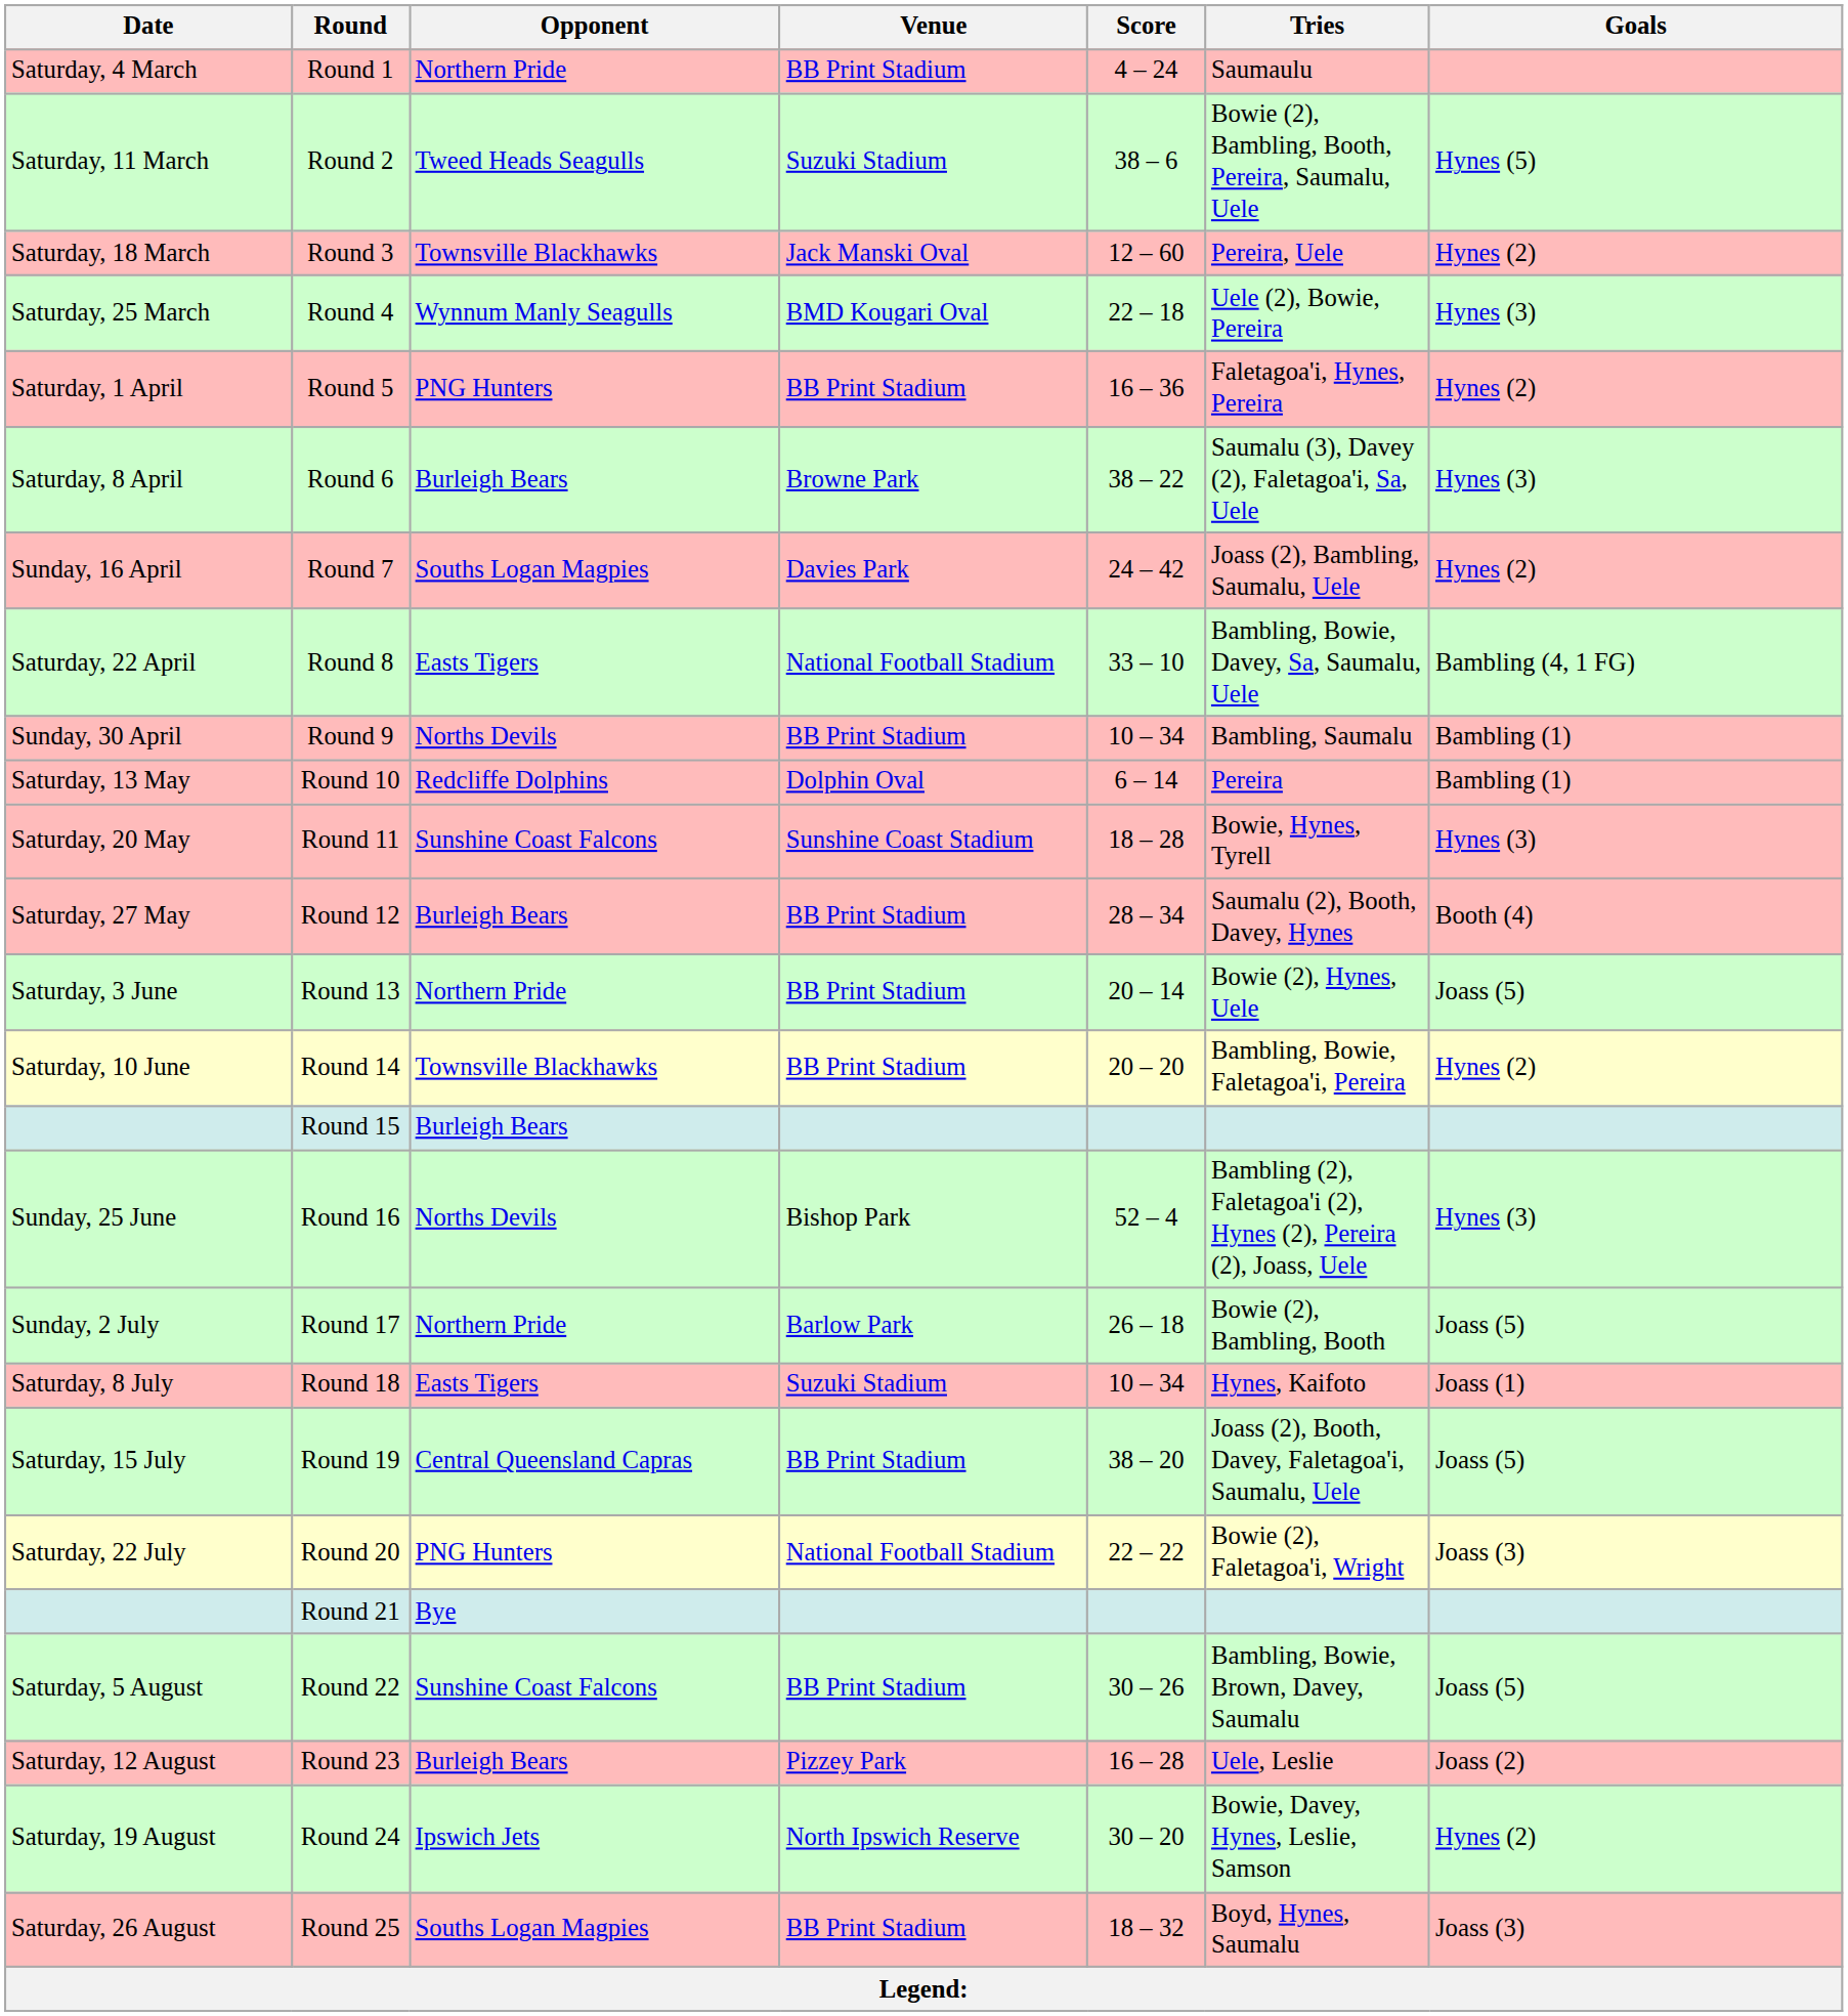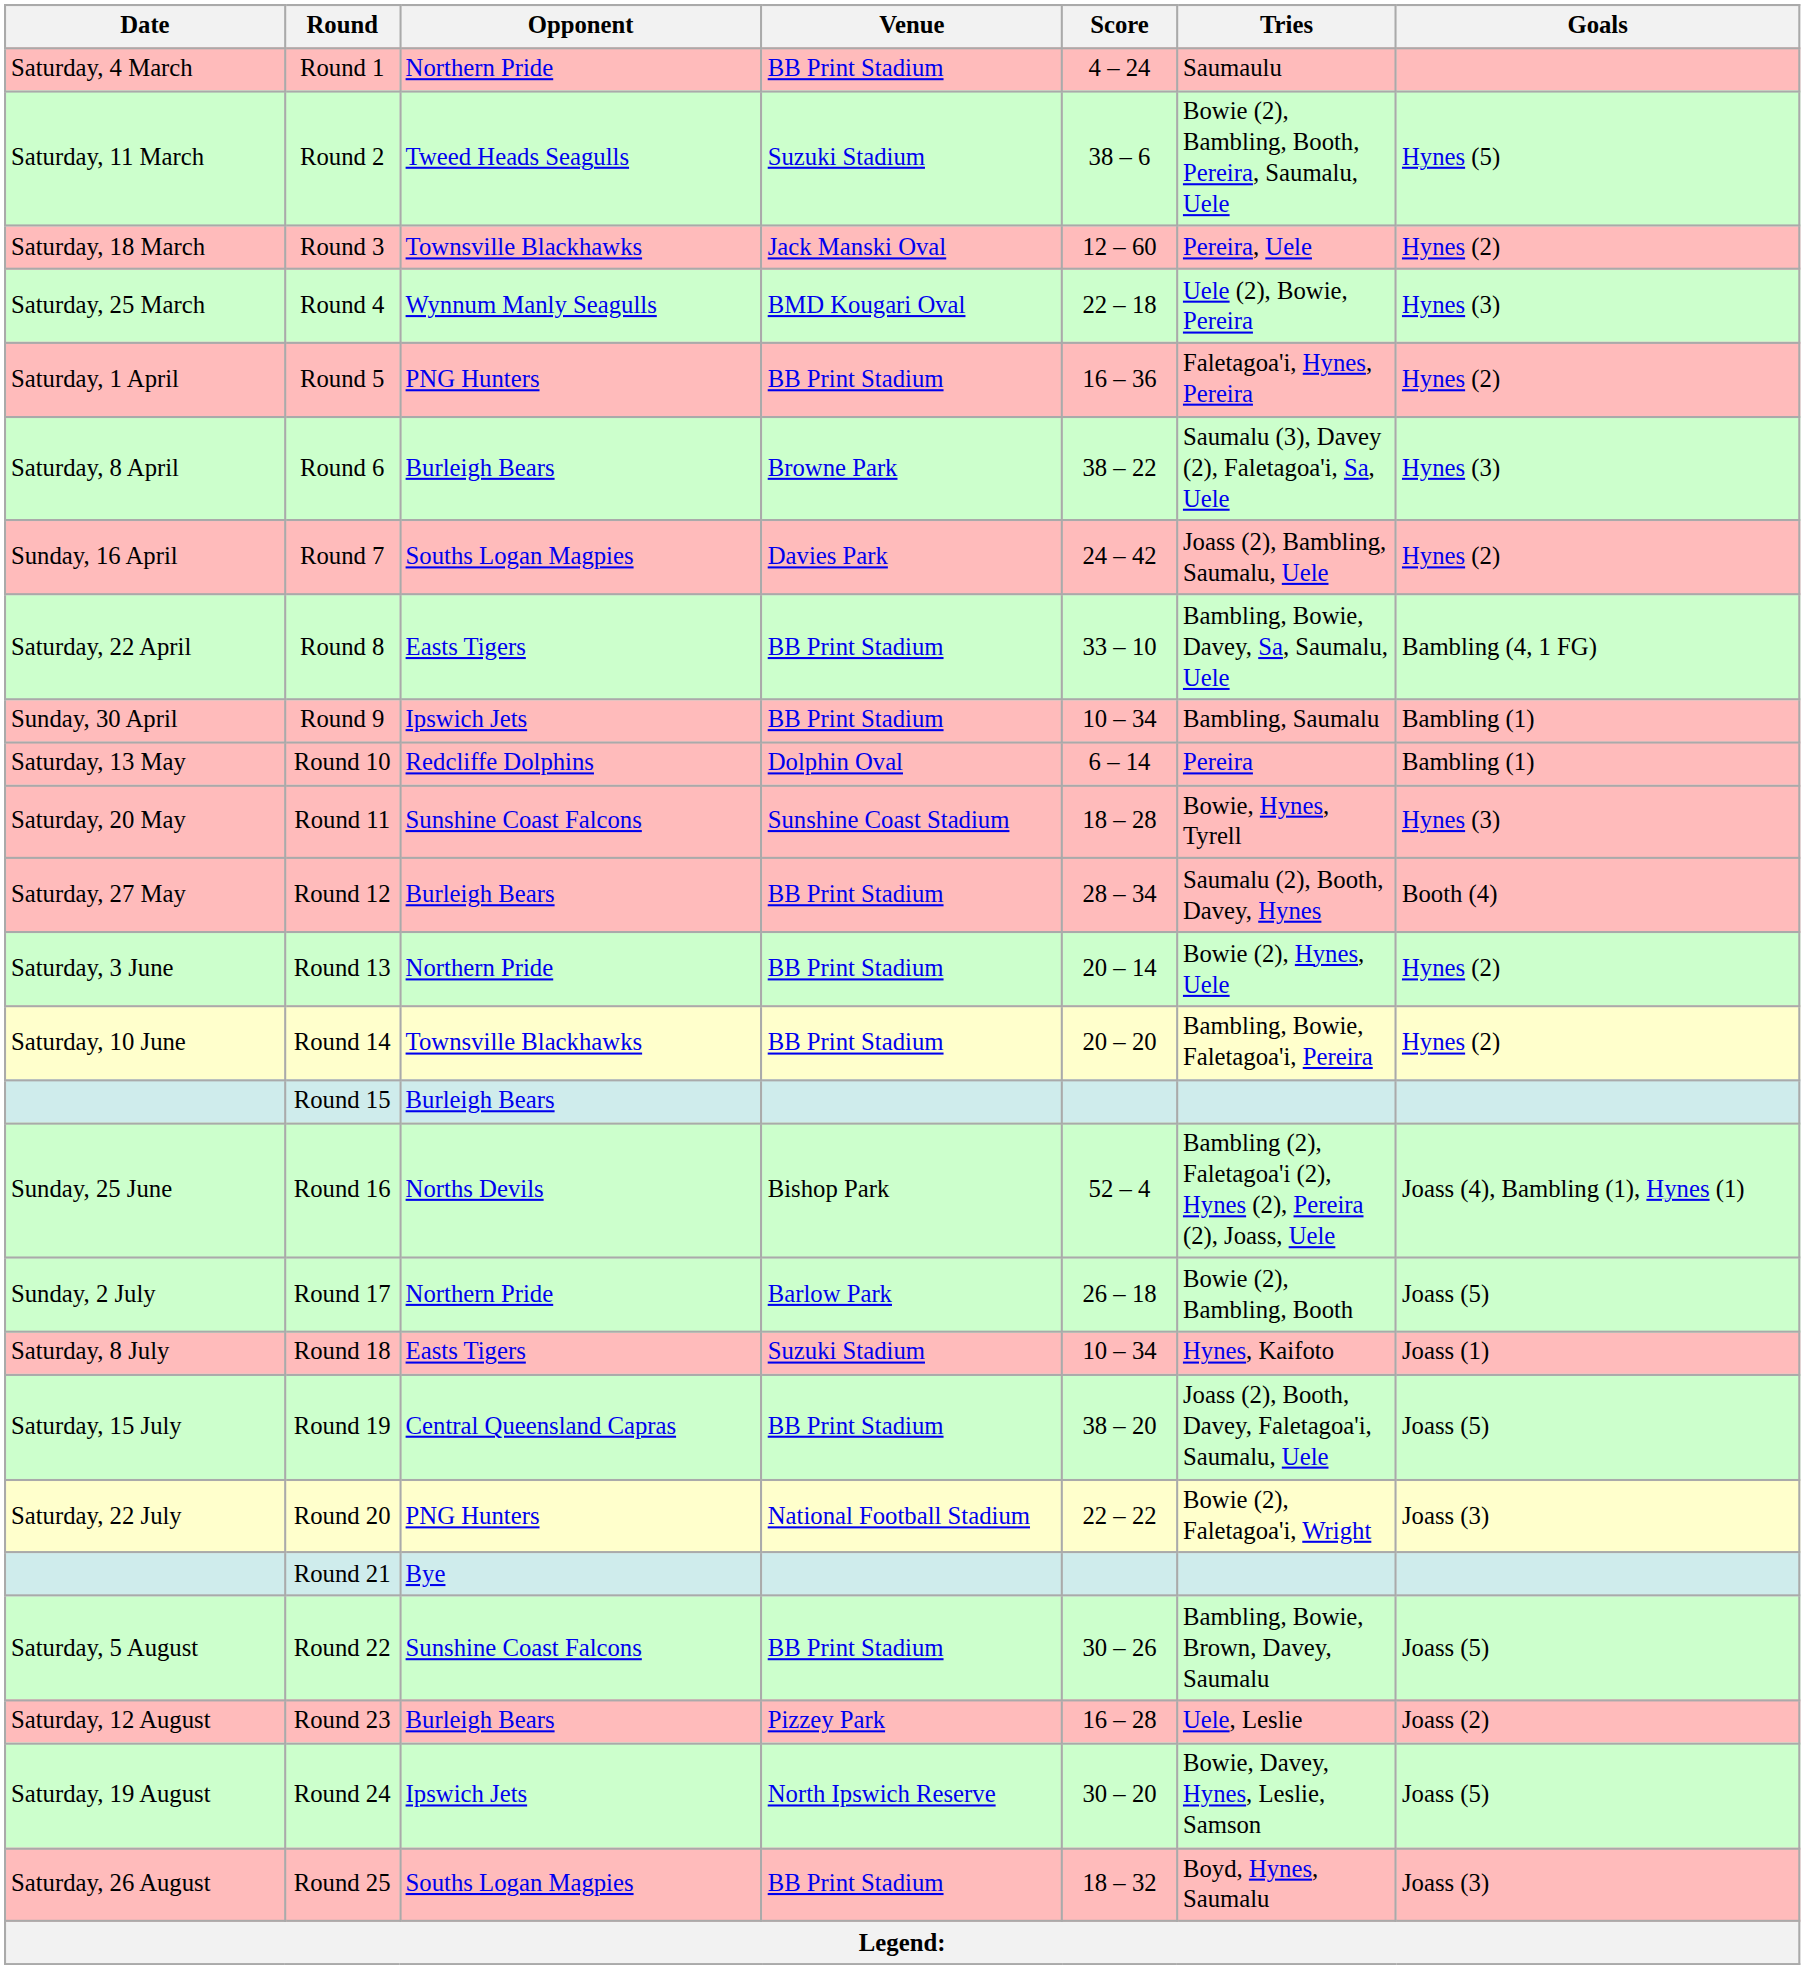Round 8 | Venue: National Football Stadium -> BB Print Stadium
Round 9 | Opponent: Norths Devils -> Ipswich Jets
Round 13 | Goals: Joass (5) -> Hynes (2)
Round 16 | Goals: Hynes (3) -> Joass (4), Bambling (1), Hynes (1)
Round 24 | Goals: Hynes (2) -> Joass (5)
